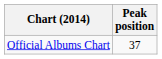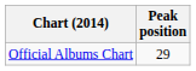Official Albums Chart | Peak position: 37 -> 29
